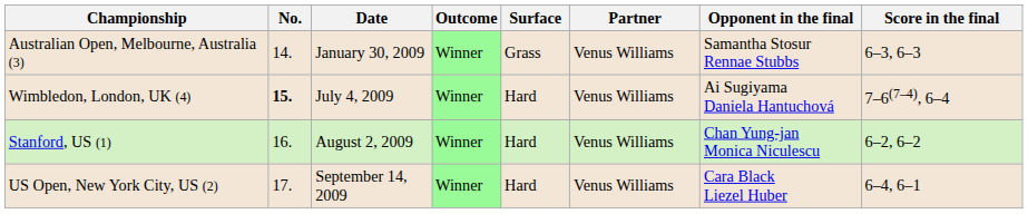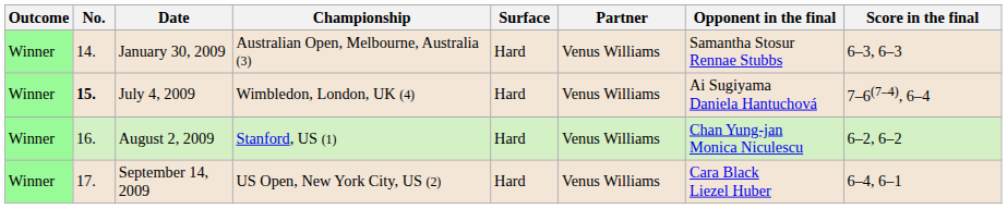columns swapped: Outcome <-> Championship
January 30, 2009 | Surface: Grass -> Hard
